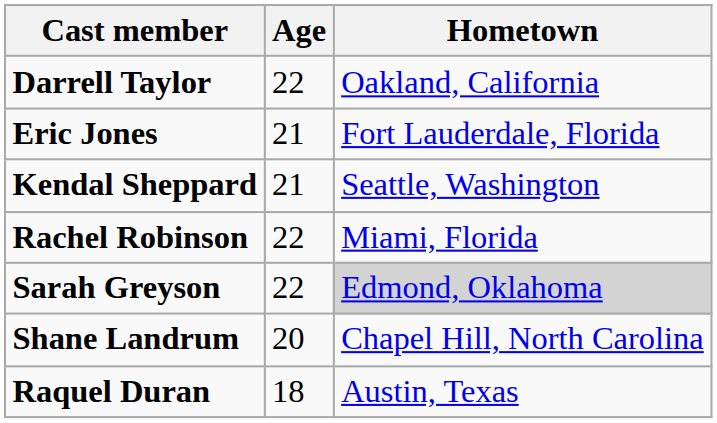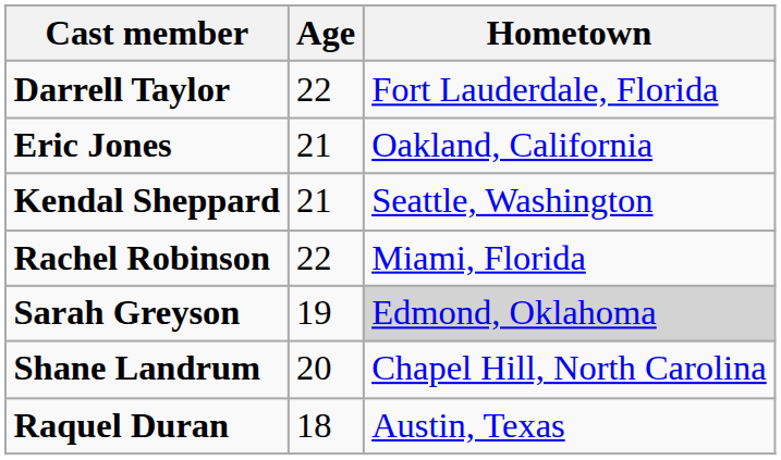Darrell Taylor | Hometown: Oakland, California -> Fort Lauderdale, Florida
Eric Jones | Hometown: Fort Lauderdale, Florida -> Oakland, California
Sarah Greyson | Age: 22 -> 19
